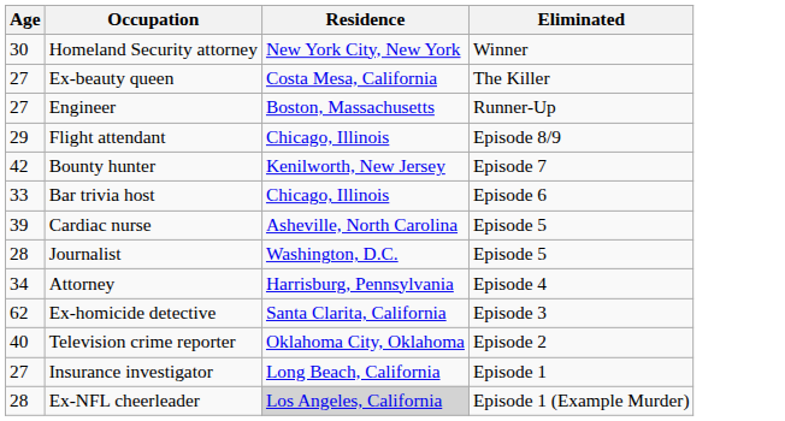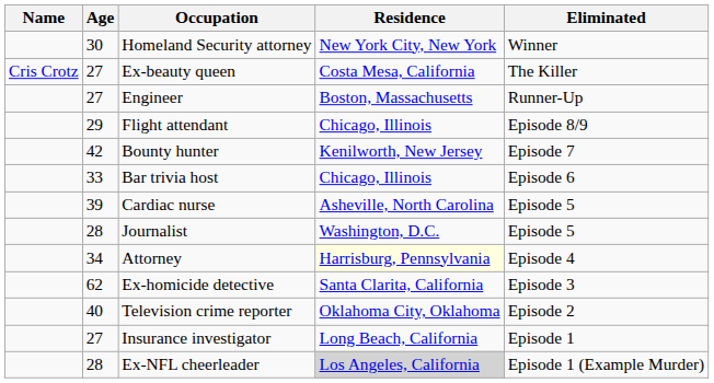+ column: Name | Cris Crotz
Attorney | Residence: no background -> lightyellow background
